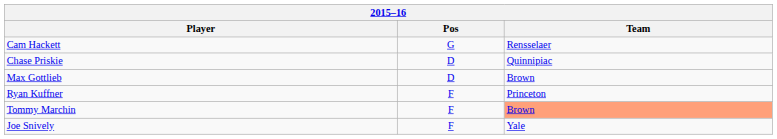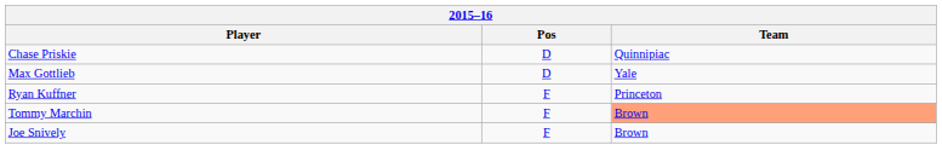- row: Cam Hackett | G | Rensselaer
Max Gottlieb | Team: Brown -> Yale
Joe Snively | Team: Yale -> Brown
